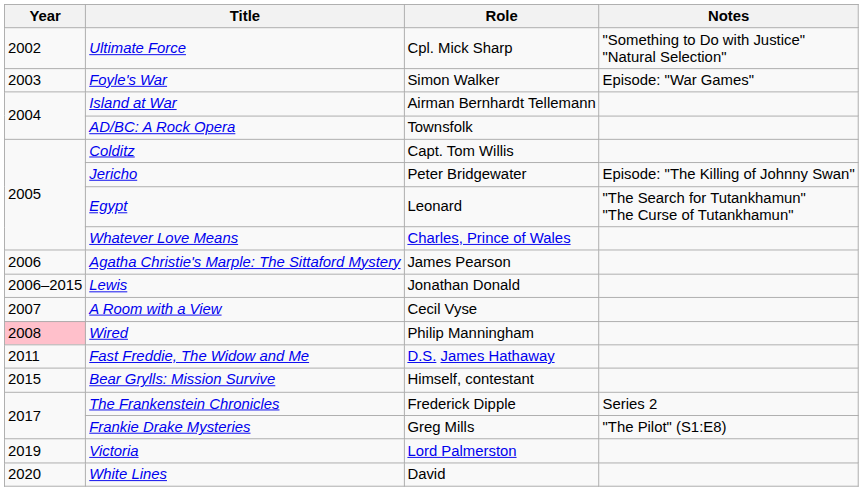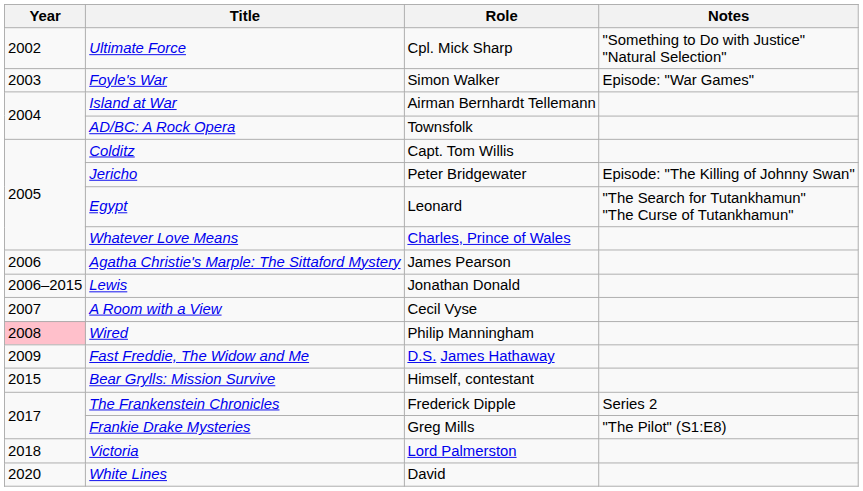Fast Freddie, The Widow and Me | Year: 2011 -> 2009
Victoria | Year: 2019 -> 2018
